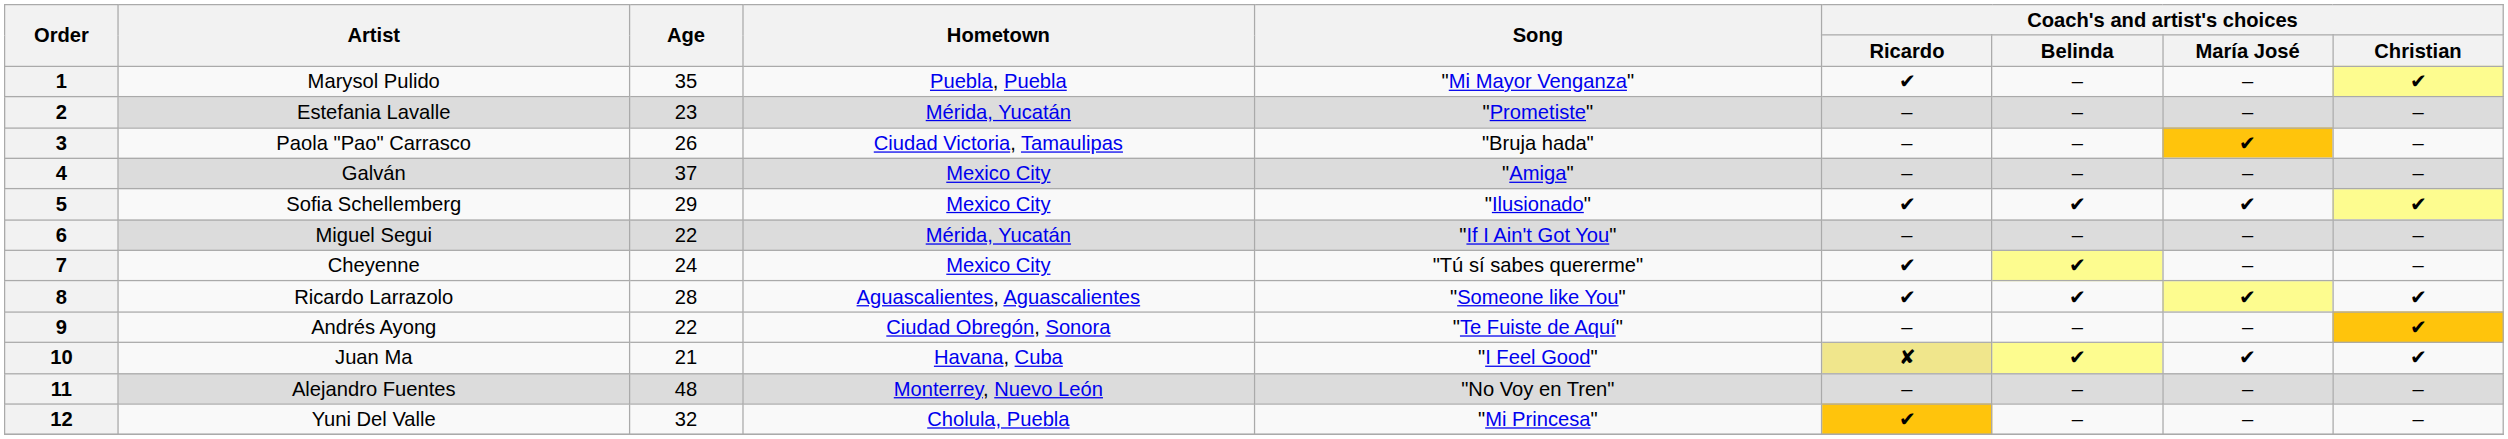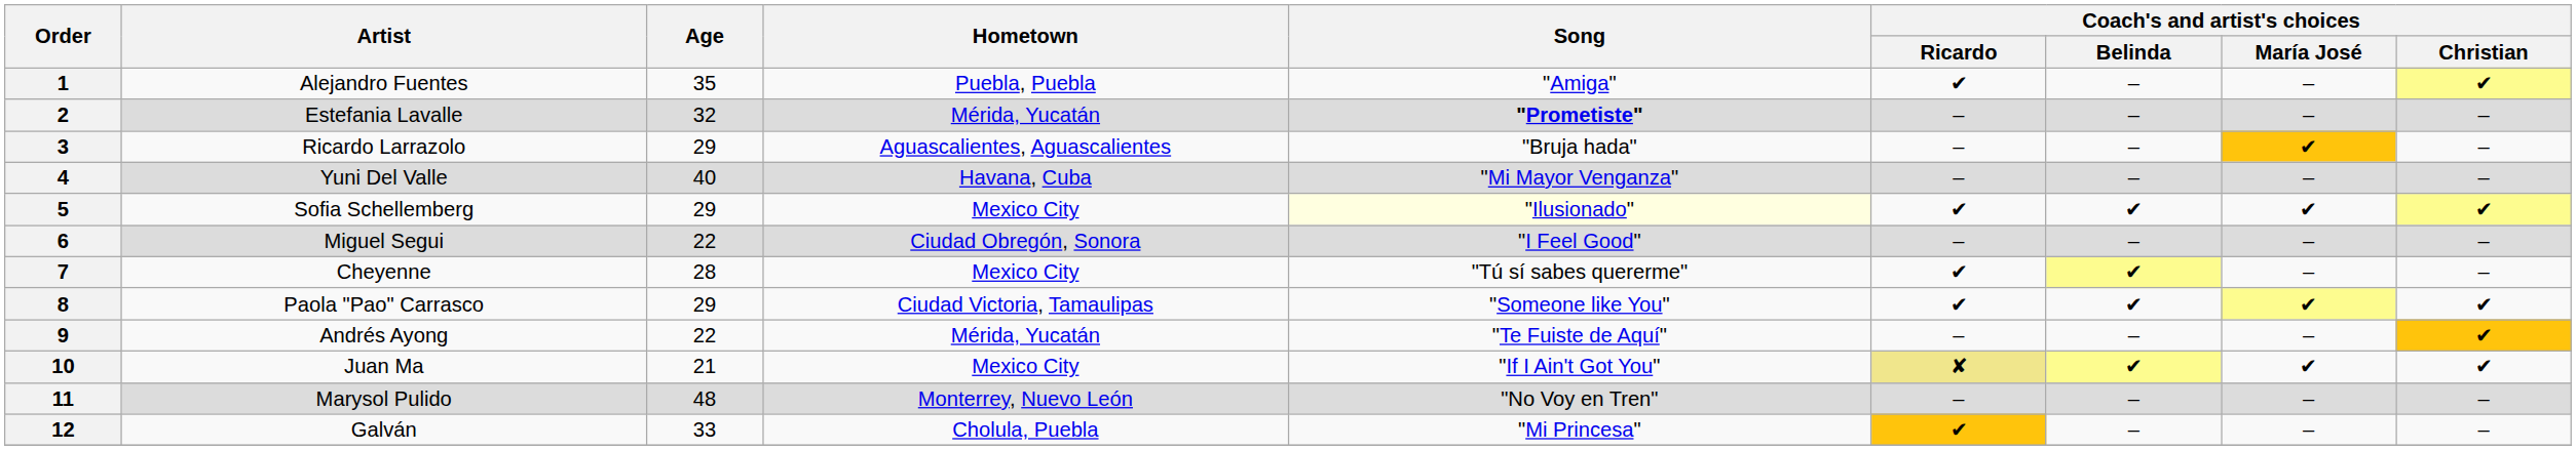1 | Artist: Marysol Pulido -> Alejandro Fuentes
1 | Song: "Mi Mayor Venganza" -> "Amiga"
2 | Age: 23 -> 32
2 | Song: normal -> bold
3 | Artist: Paola "Pao" Carrasco -> Ricardo Larrazolo
3 | Age: 26 -> 29
3 | Hometown: Ciudad Victoria, Tamaulipas -> Aguascalientes, Aguascalientes
4 | Artist: Galván -> Yuni Del Valle
4 | Age: 37 -> 40
4 | Hometown: Mexico City -> Havana, Cuba
4 | Song: "Amiga" -> "Mi Mayor Venganza"
5 | Song: no background -> lightyellow background
6 | Hometown: Mérida, Yucatán -> Ciudad Obregón, Sonora
6 | Song: "If I Ain't Got You" -> "I Feel Good"
7 | Age: 24 -> 28
8 | Artist: Ricardo Larrazolo -> Paola "Pao" Carrasco
8 | Age: 28 -> 29
8 | Hometown: Aguascalientes, Aguascalientes -> Ciudad Victoria, Tamaulipas
9 | Hometown: Ciudad Obregón, Sonora -> Mérida, Yucatán
10 | Hometown: Havana, Cuba -> Mexico City
10 | Song: "I Feel Good" -> "If I Ain't Got You"
11 | Artist: Alejandro Fuentes -> Marysol Pulido
12 | Artist: Yuni Del Valle -> Galván
12 | Age: 32 -> 33
